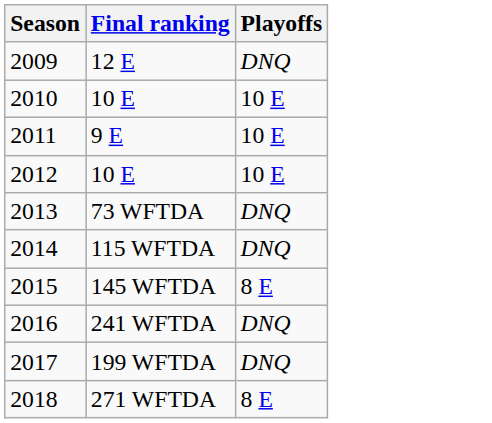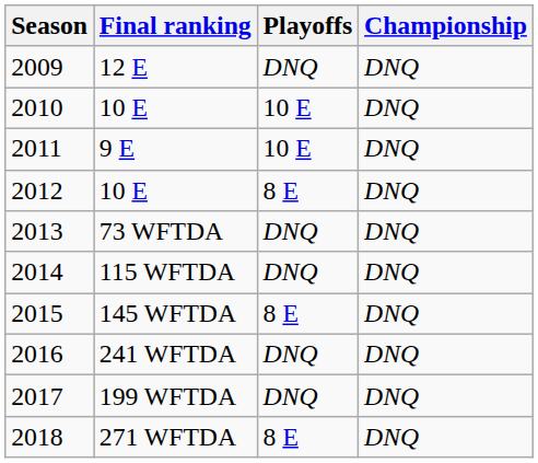+ column: Championship | DNQ | DNQ | DNQ | DNQ | DNQ | DNQ | DNQ | DNQ | DNQ | DNQ
2012 / 10 E | Playoffs: 10 E -> 8 E
